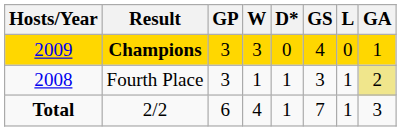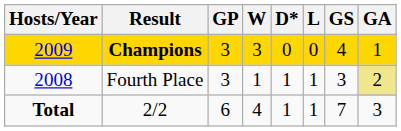columns swapped: L <-> GS
